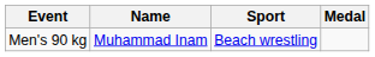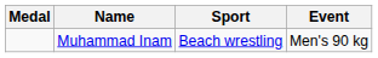columns swapped: Medal <-> Event
